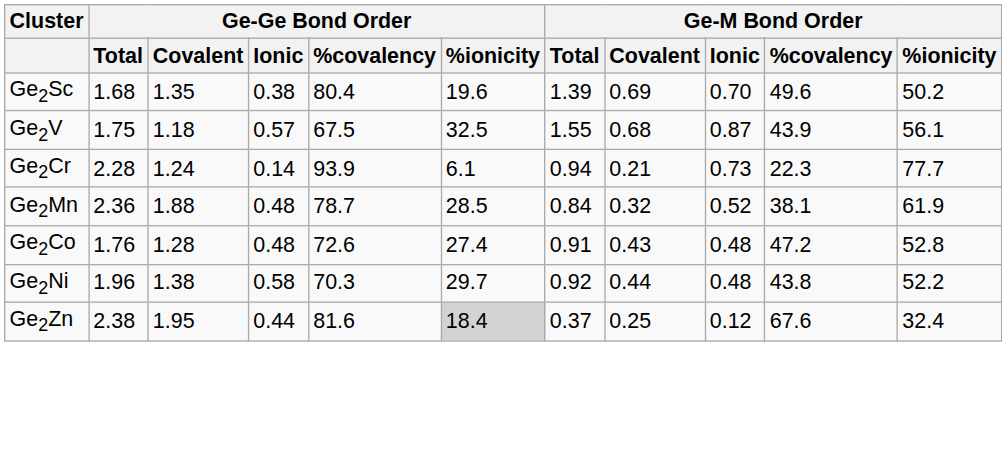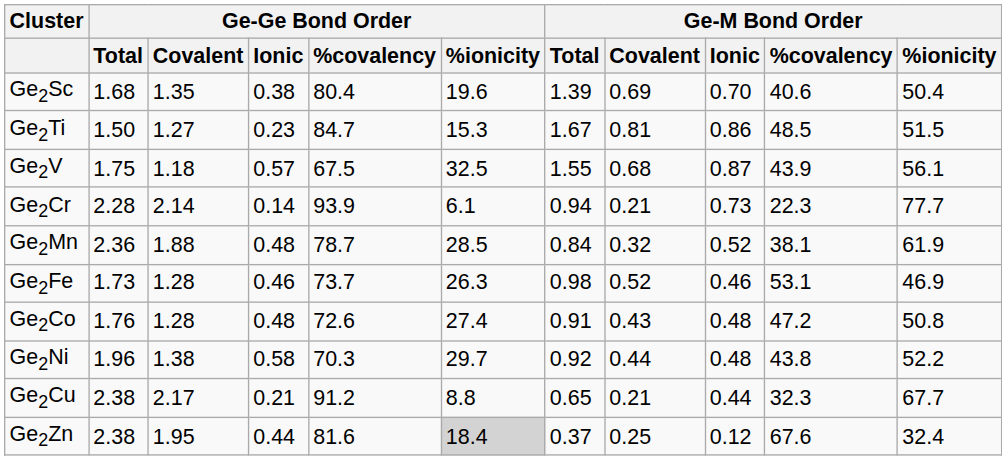Ge2Sc | Ge-M Bond Order / %covalency: 49.6 -> 40.6
Ge2Sc | Ge-M Bond Order / %ionicity: 50.2 -> 50.4
+ row: Ge2Ti | 1.50 | 1.27 | 0.23 | 84.7 | 15.3 | 1.67 | 0.81 | 0.86 | 48.5 | 51.5
Ge2Cr | Ge-Ge Bond Order / Covalent: 1.24 -> 2.14
+ row: Ge2Fe | 1.73 | 1.28 | 0.46 | 73.7 | 26.3 | 0.98 | 0.52 | 0.46 | 53.1 | 46.9
Ge2Co | Ge-M Bond Order / %ionicity: 52.8 -> 50.8
+ row: Ge2Cu | 2.38 | 2.17 | 0.21 | 91.2 | 8.8 | 0.65 | 0.21 | 0.44 | 32.3 | 67.7
